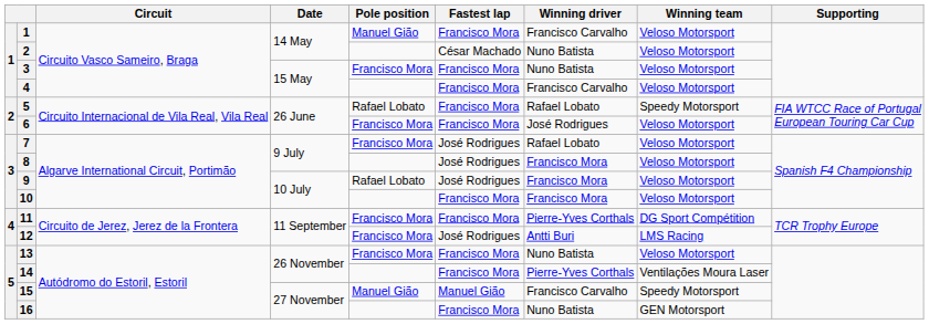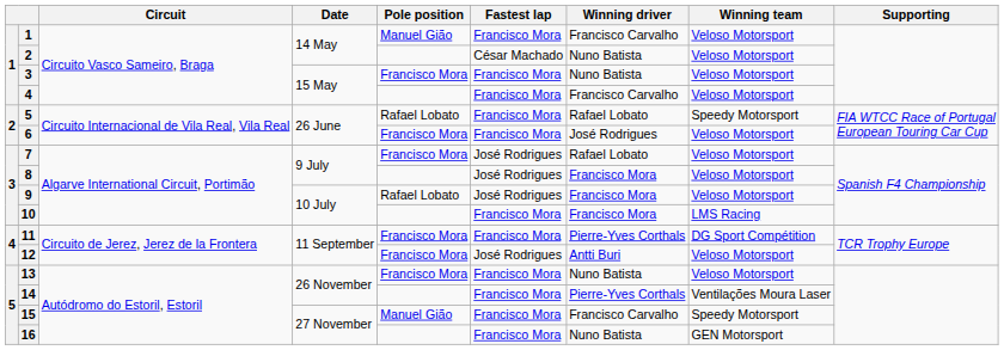10 | Winning team: Veloso Motorsport -> LMS Racing
12 | Winning team: LMS Racing -> Veloso Motorsport
15 | Fastest lap: Manuel Gião -> Francisco Mora
